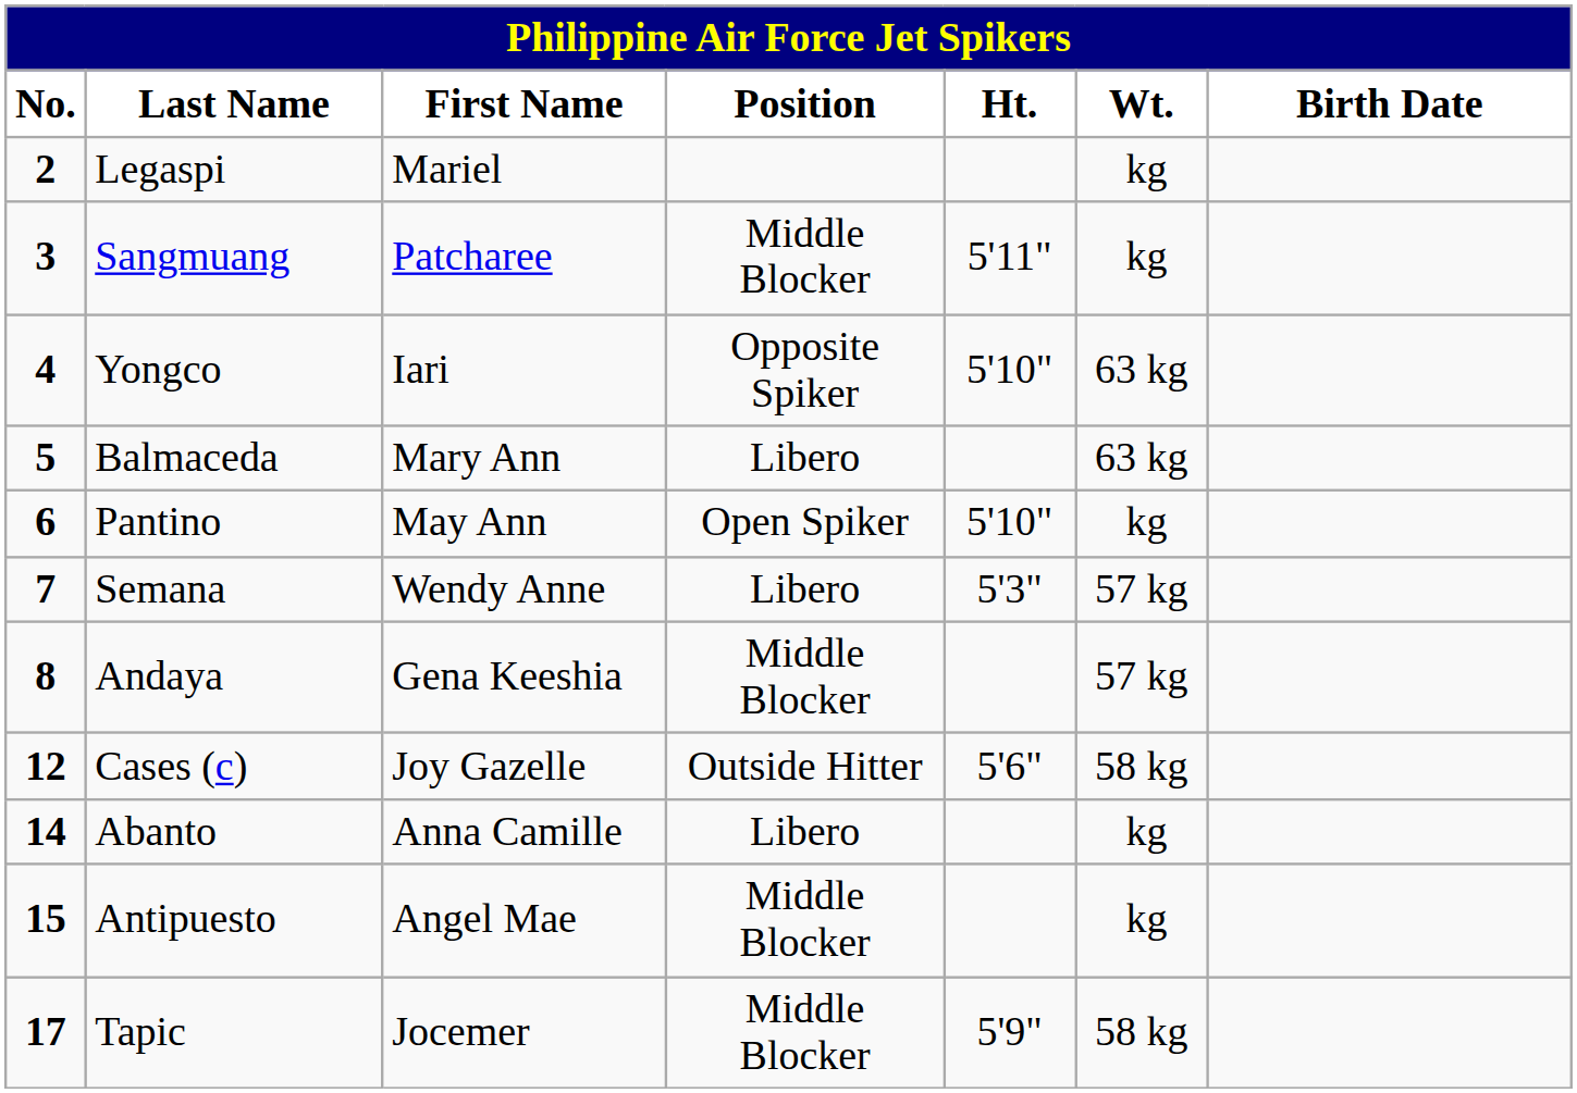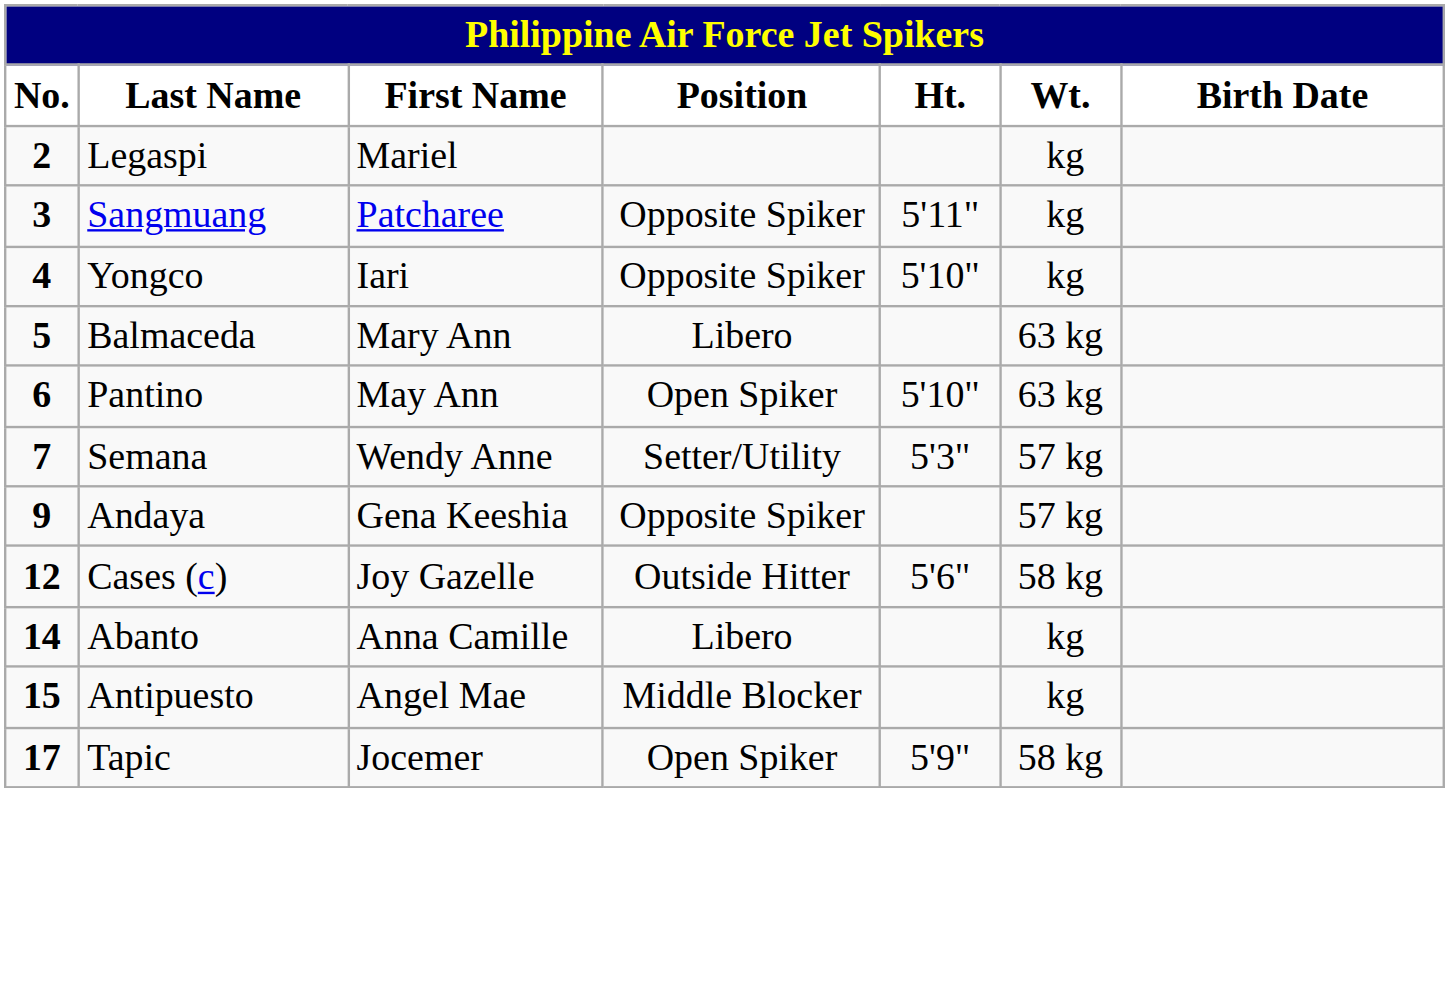Sangmuang | Position: Middle Blocker -> Opposite Spiker
Yongco | Wt.: 63 kg -> kg
Pantino | Wt.: kg -> 63 kg
Semana | Position: Libero -> Setter/Utility
Andaya | No.: 8 -> 9
Andaya | Position: Middle Blocker -> Opposite Spiker
Tapic | Position: Middle Blocker -> Open Spiker
